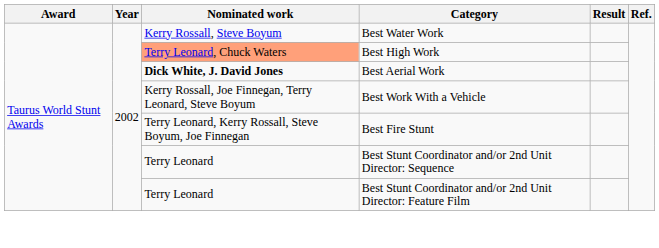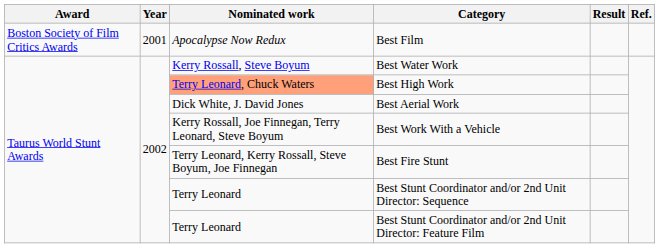+ row: Boston Society of Film Critics Awards | 2001 | Apocalypse Now Redux | Best Film
Best Aerial Work | Nominated work: bold -> normal
